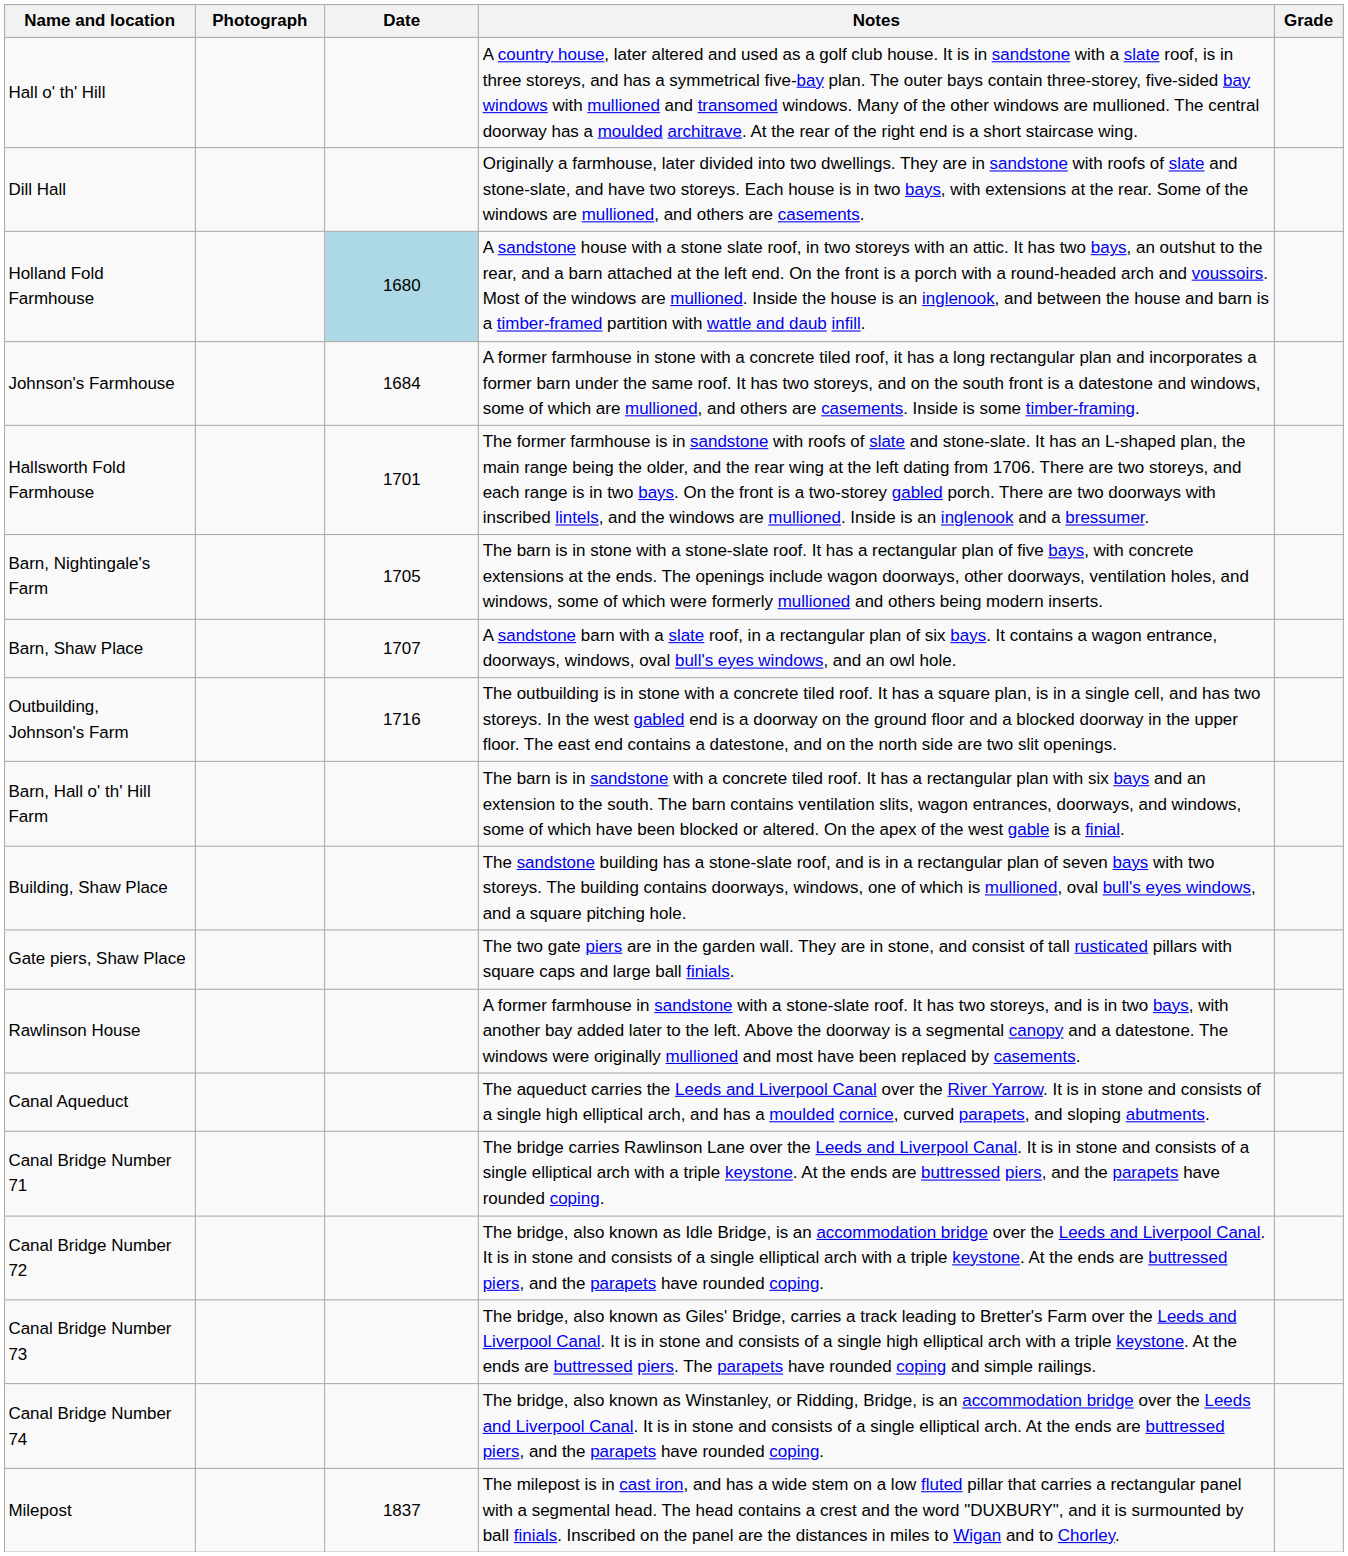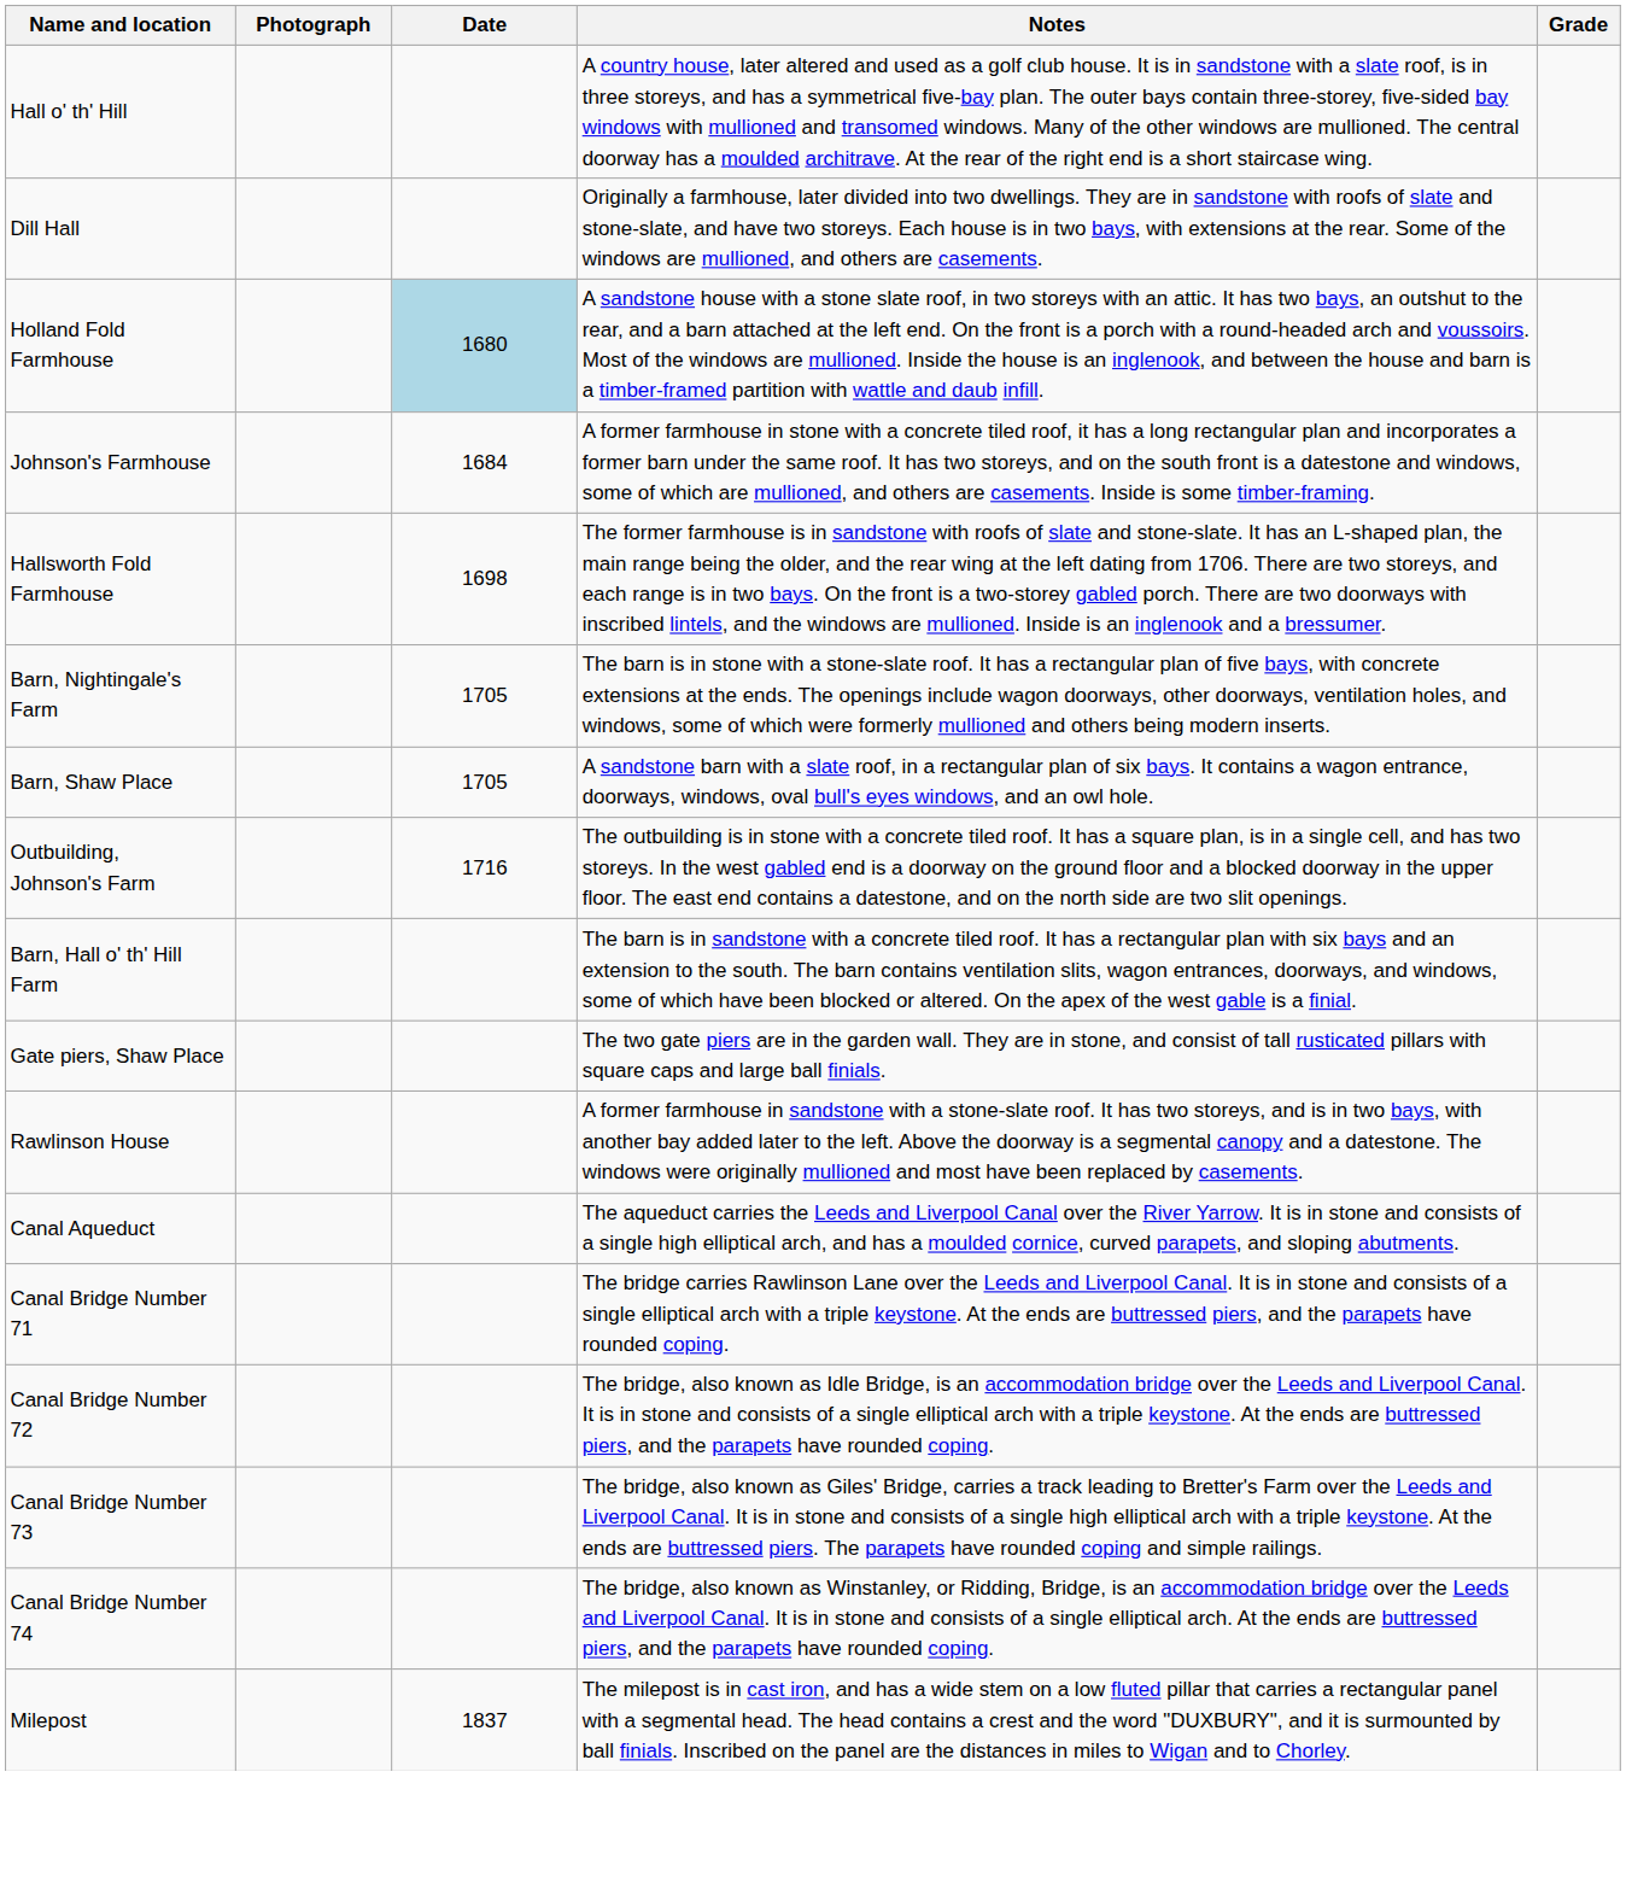Hallsworth Fold Farmhouse | Date: 1701 -> 1698
Barn, Shaw Place | Date: 1707 -> 1705
- row: Building, Shaw Place | The sandstone building has a stone-slate roof, and is in a rectangular plan of seven bays with two storeys. The building contains doorways, windows, one of which is mullioned, oval bull's eyes windows, and a square pitching hole.
